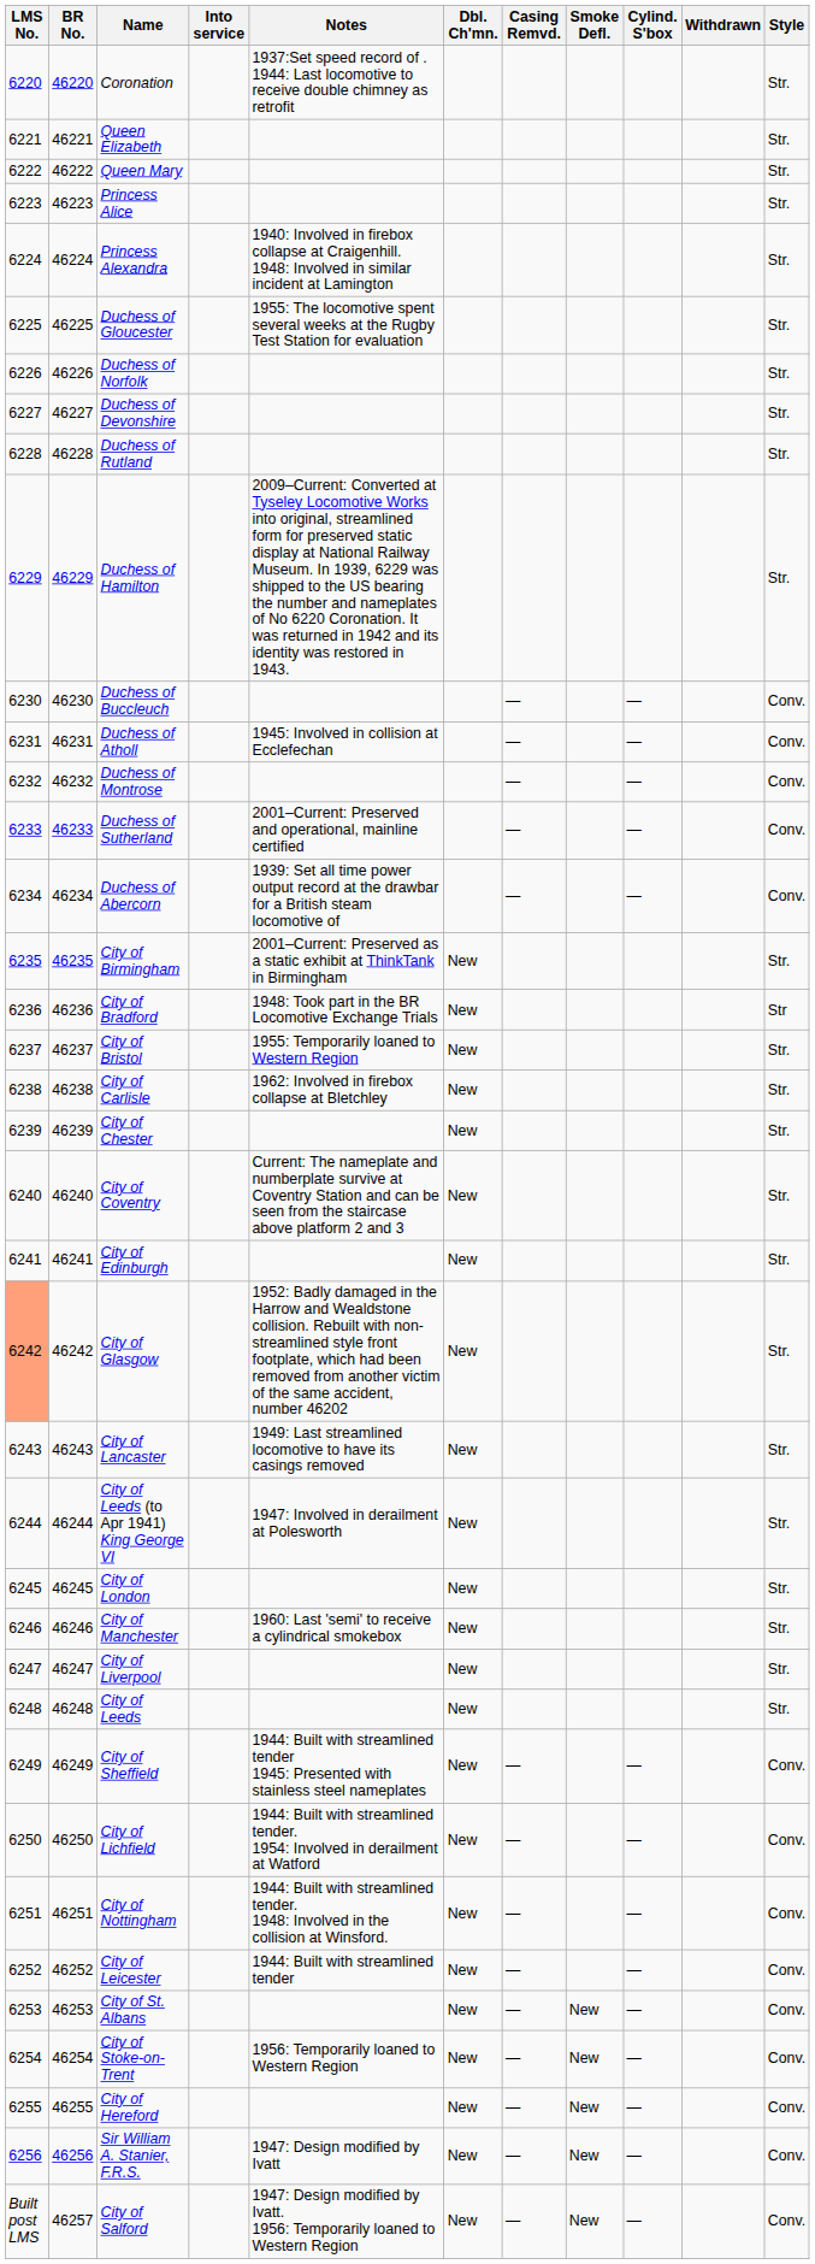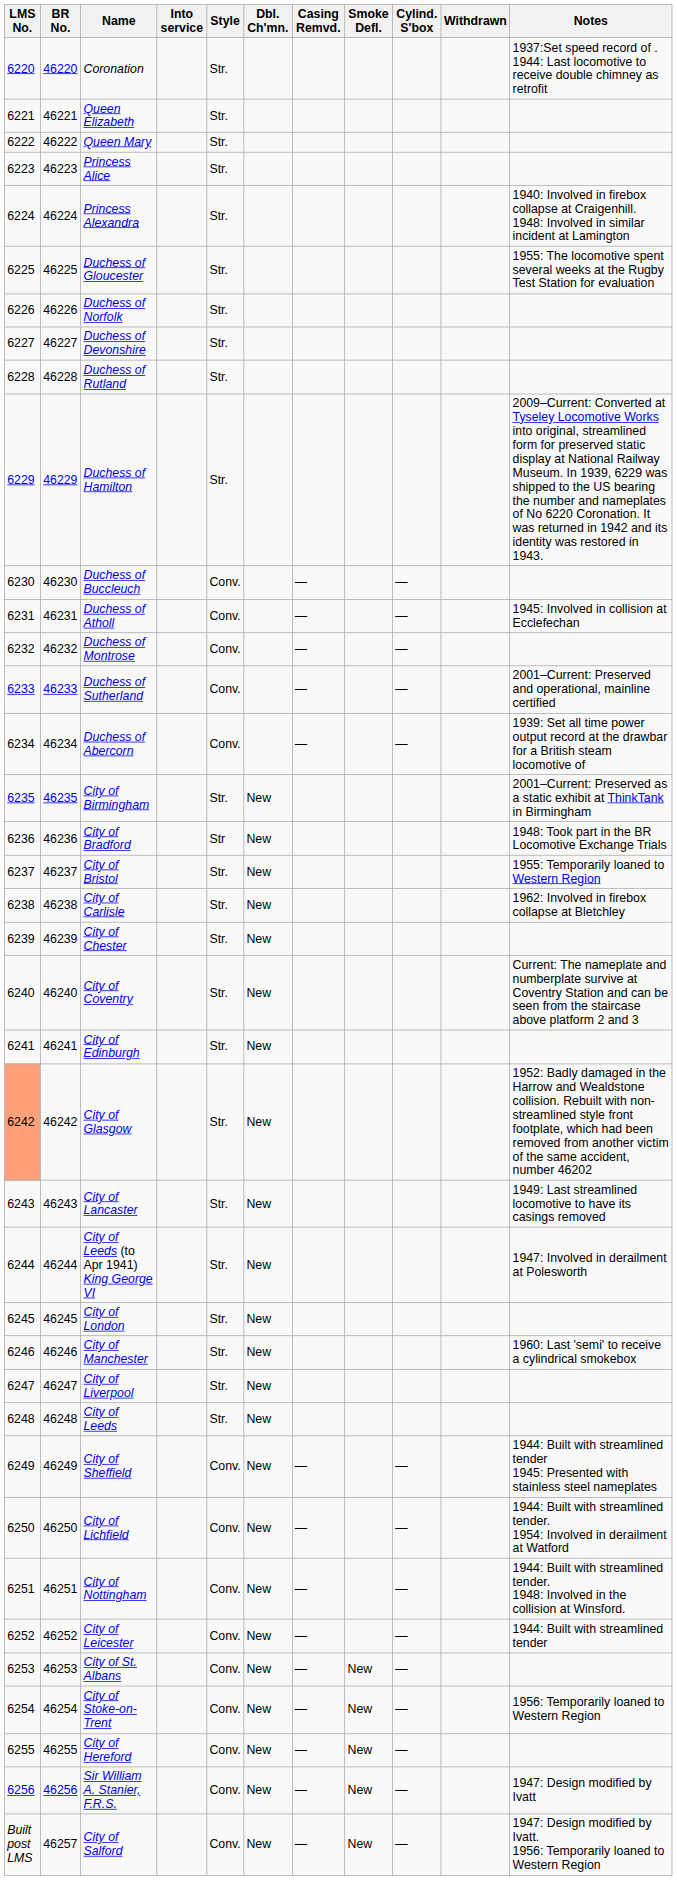columns swapped: Style <-> Notes
